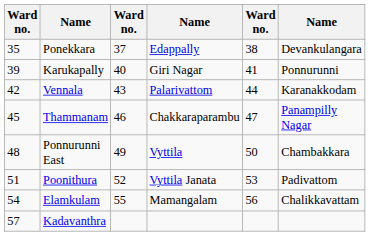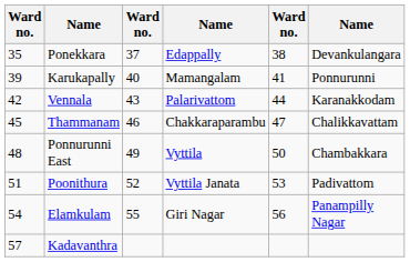Karukapally | column 4: Giri Nagar -> Mamangalam
Thammanam | column 6: Panampilly Nagar -> Chalikkavattam
Elamkulam | column 4: Mamangalam -> Giri Nagar
Elamkulam | column 6: Chalikkavattam -> Panampilly Nagar
